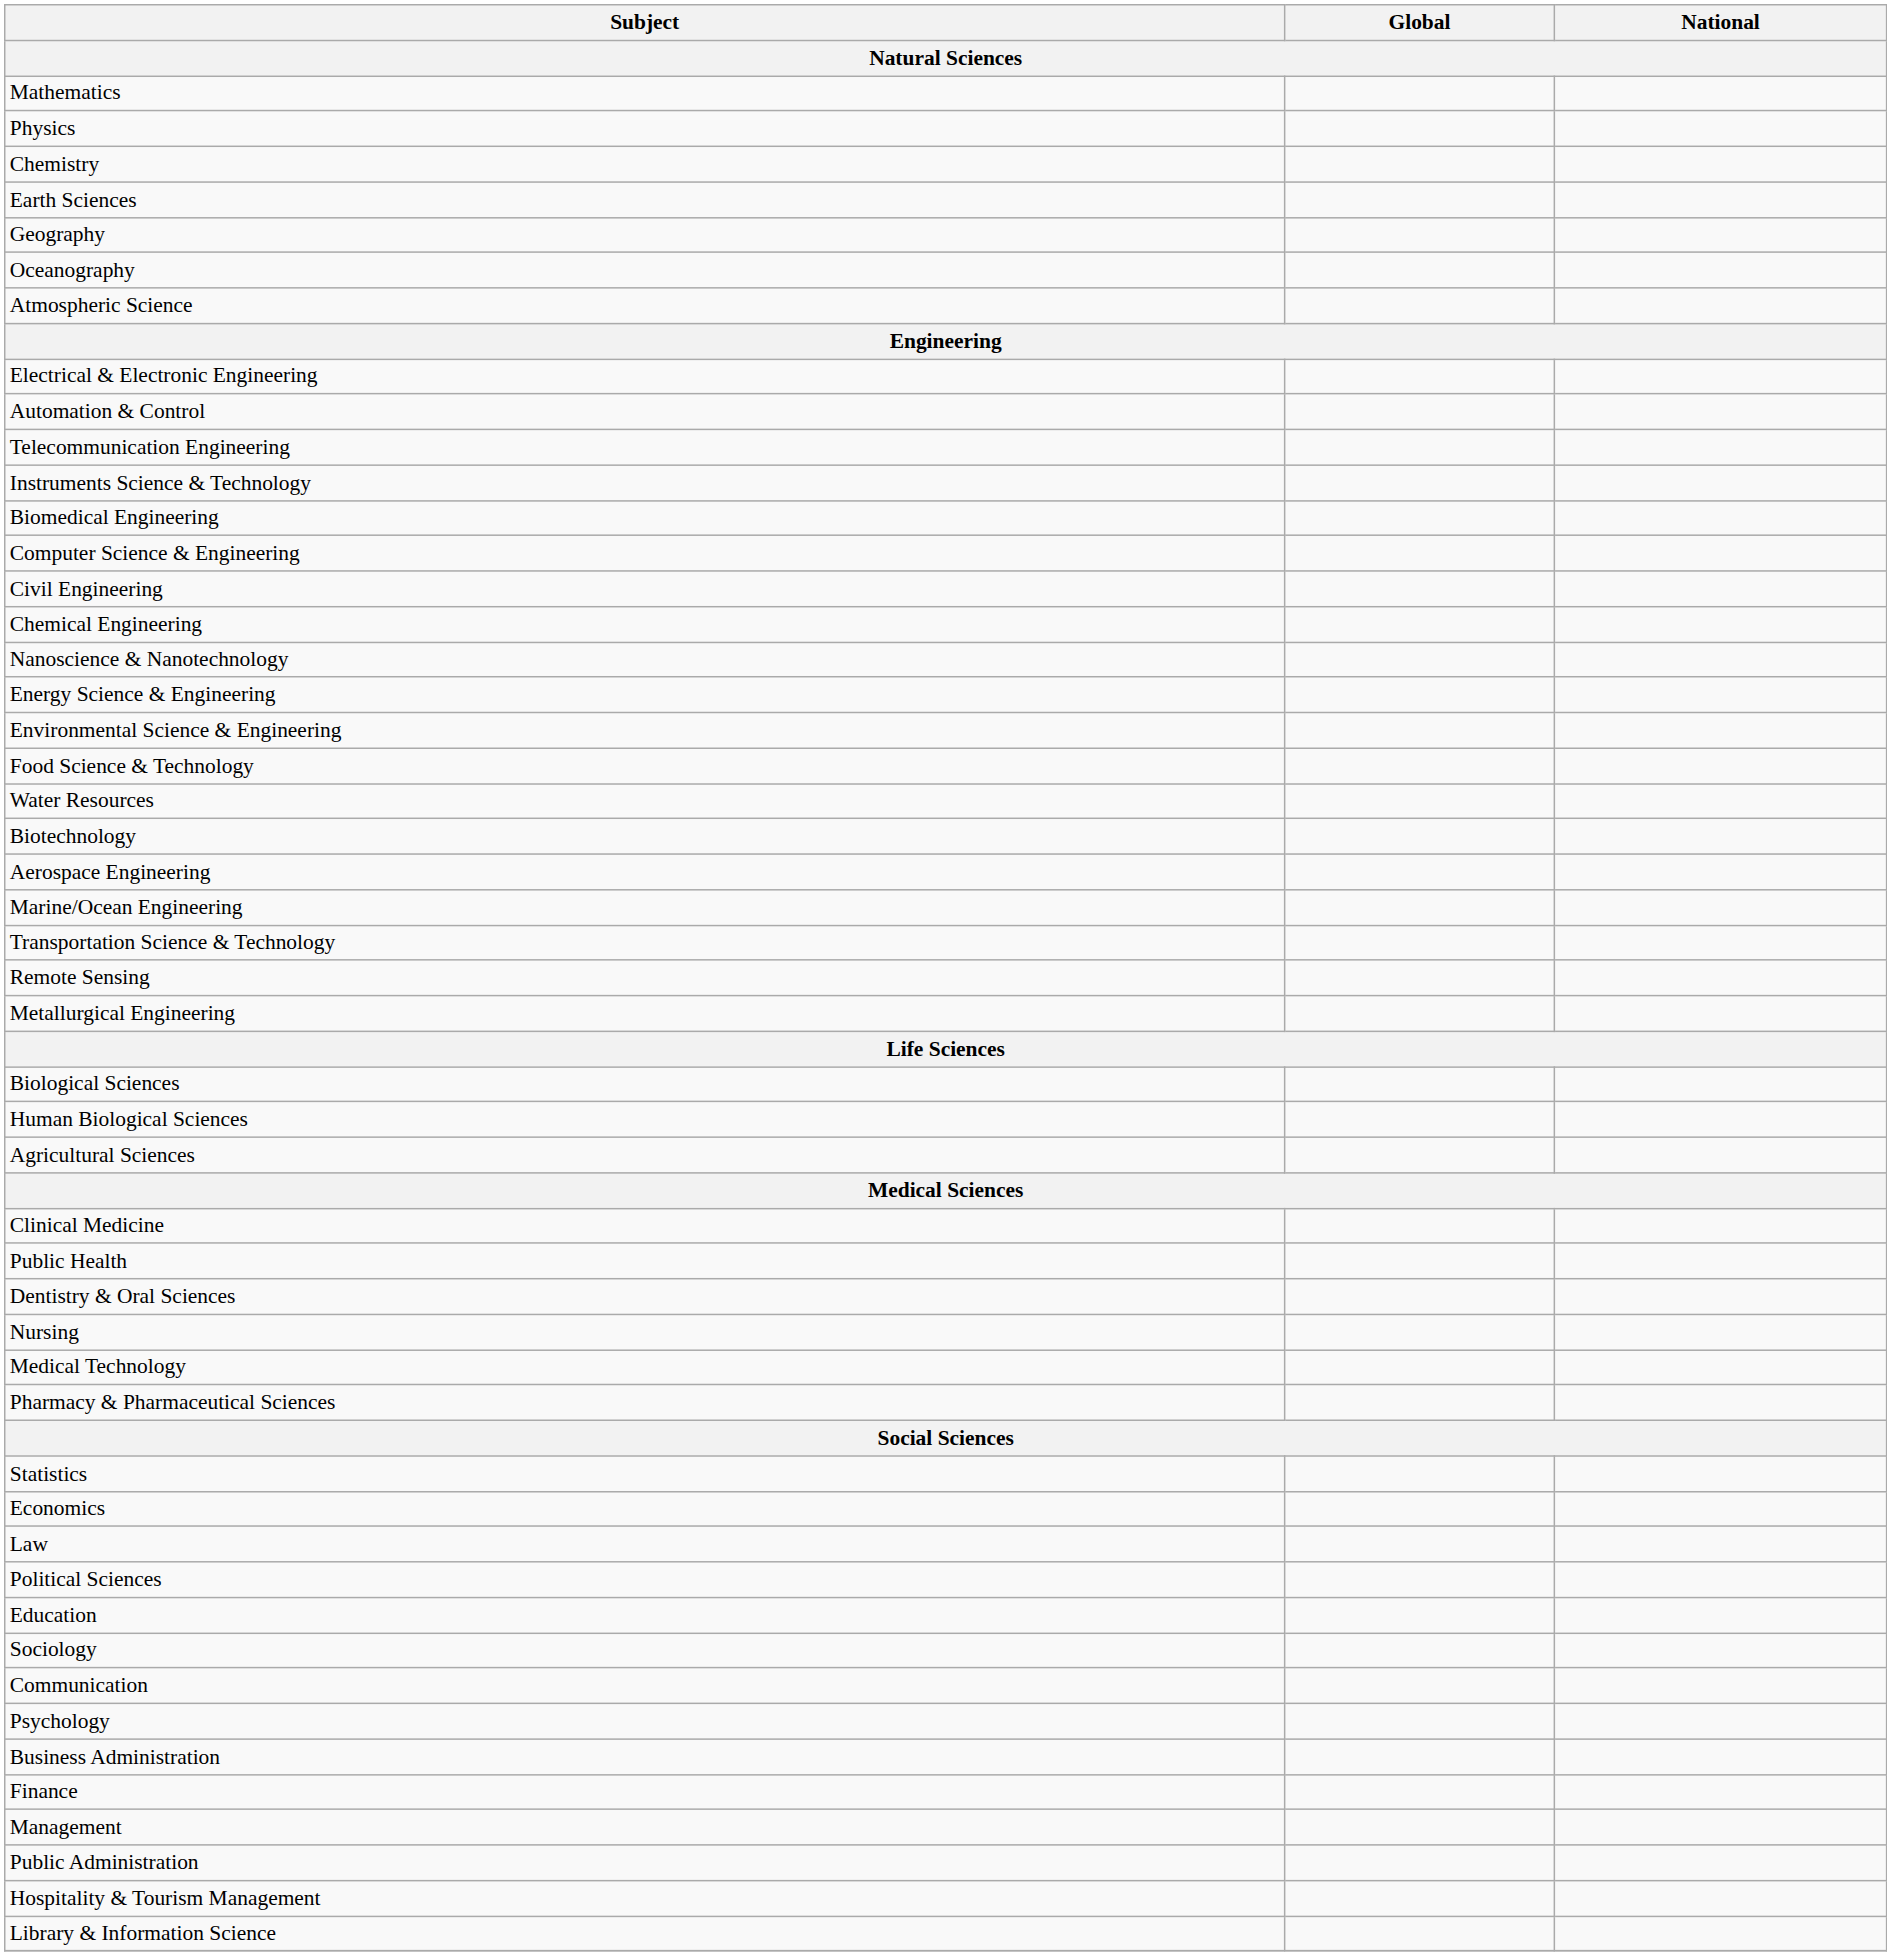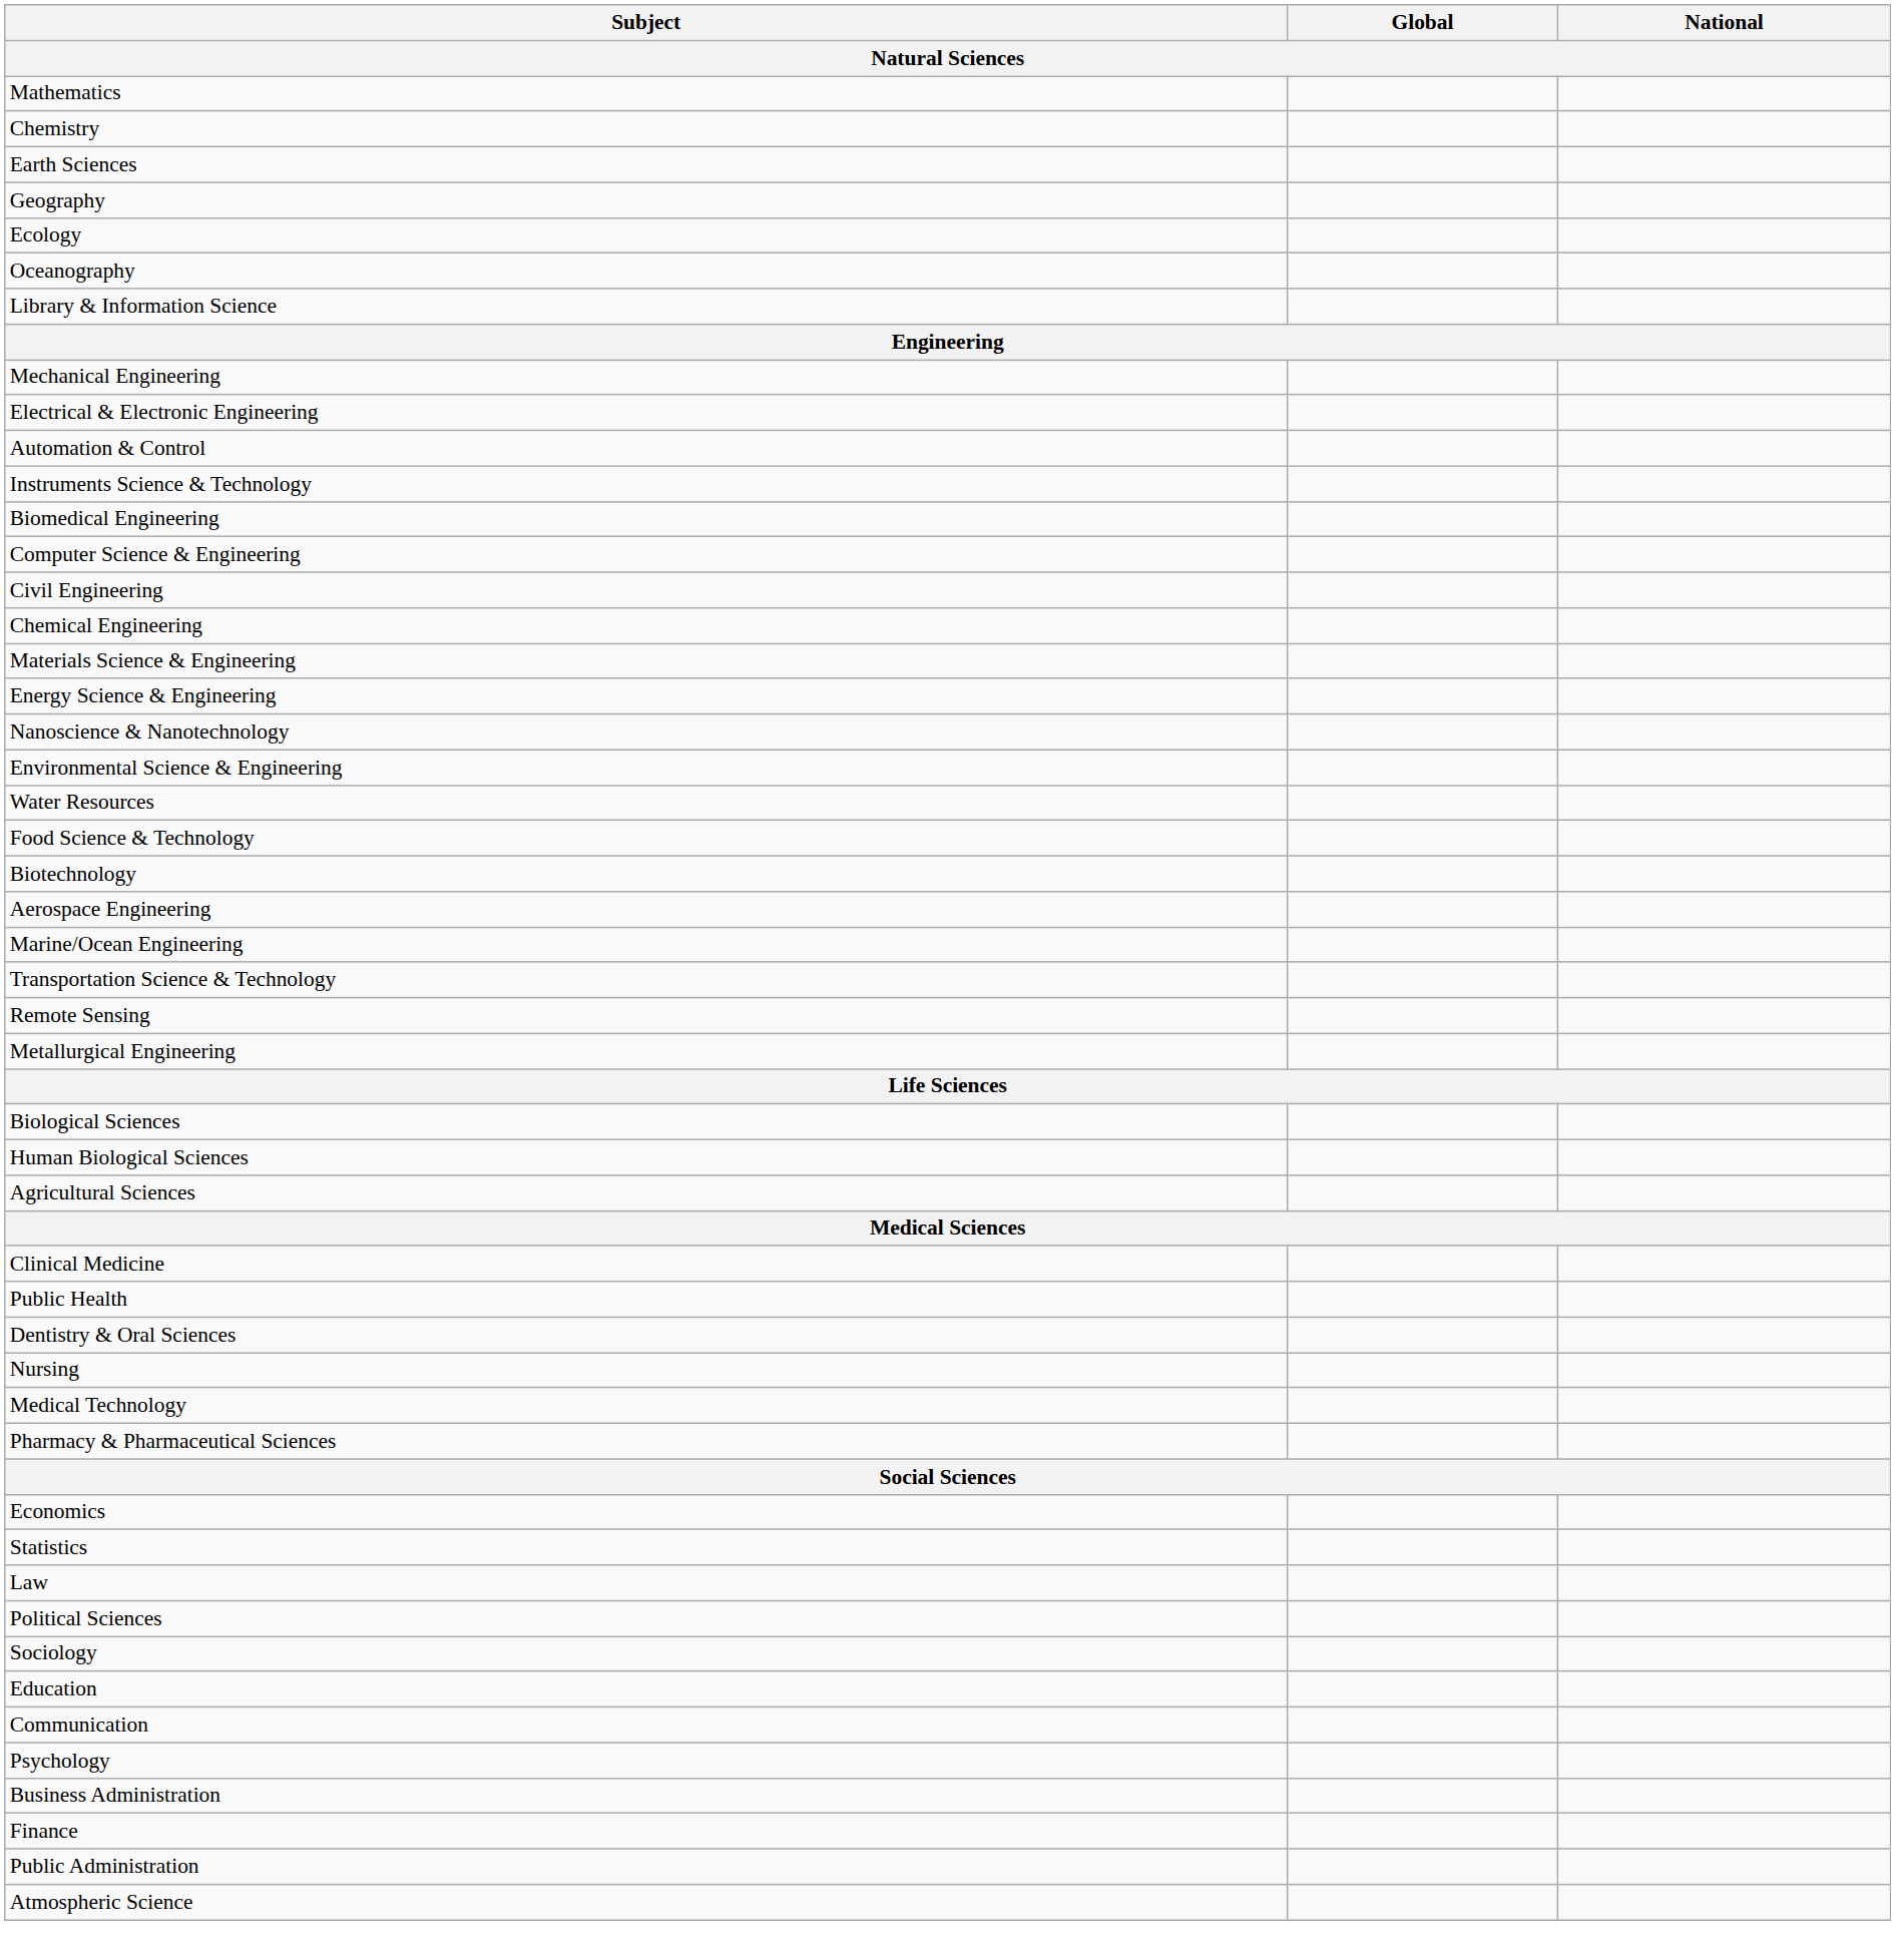- row: Physics
+ row: Ecology
rows swapped: Atmospheric Science <-> Library & Information Science
+ row: Mechanical Engineering
- row: Telecommunication Engineering
+ row: Materials Science & Engineering
rows swapped: Nanoscience & Nanotechnology <-> Energy Science & Engineering
rows swapped: Water Resources <-> Food Science & Technology
rows swapped: Economics <-> Statistics
rows swapped: Sociology <-> Education
- row: Management
- row: Hospitality & Tourism Management
